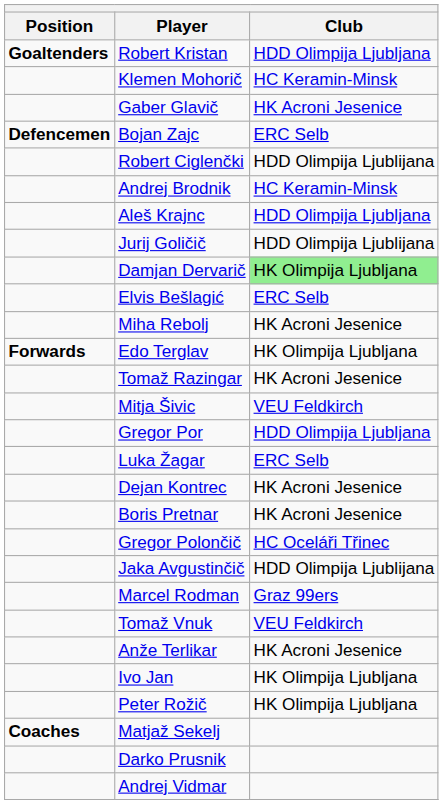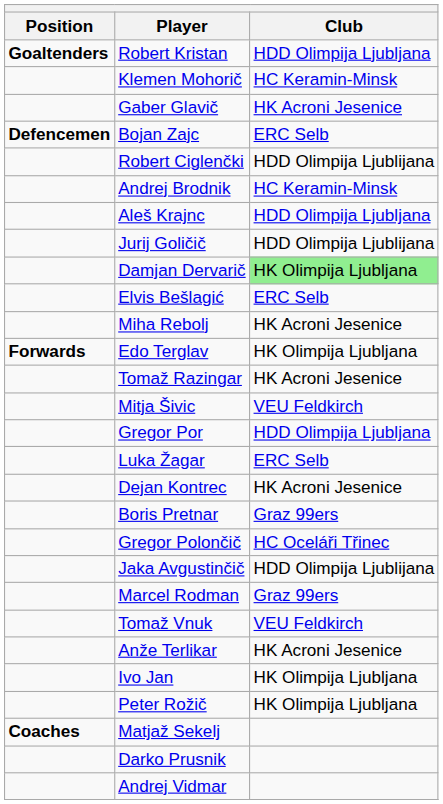Boris Pretnar | Club: HK Acroni Jesenice -> Graz 99ers
